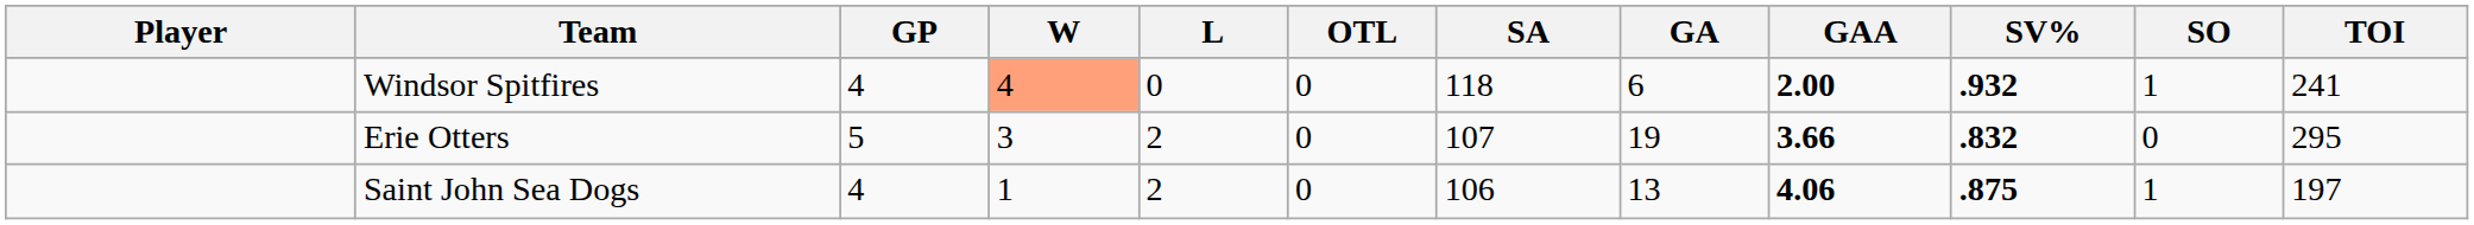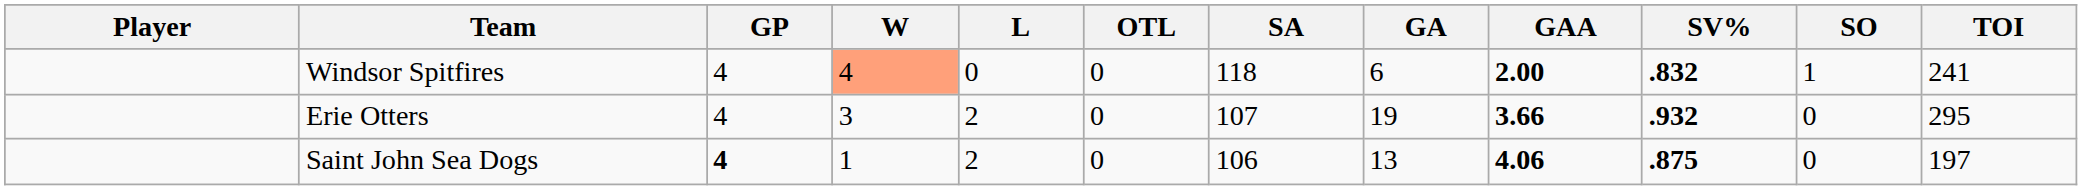Windsor Spitfires | SV%: .932 -> .832
Erie Otters | GP: 5 -> 4
Erie Otters | SV%: .832 -> .932
Saint John Sea Dogs | GP: normal -> bold
Saint John Sea Dogs | SO: 1 -> 0
